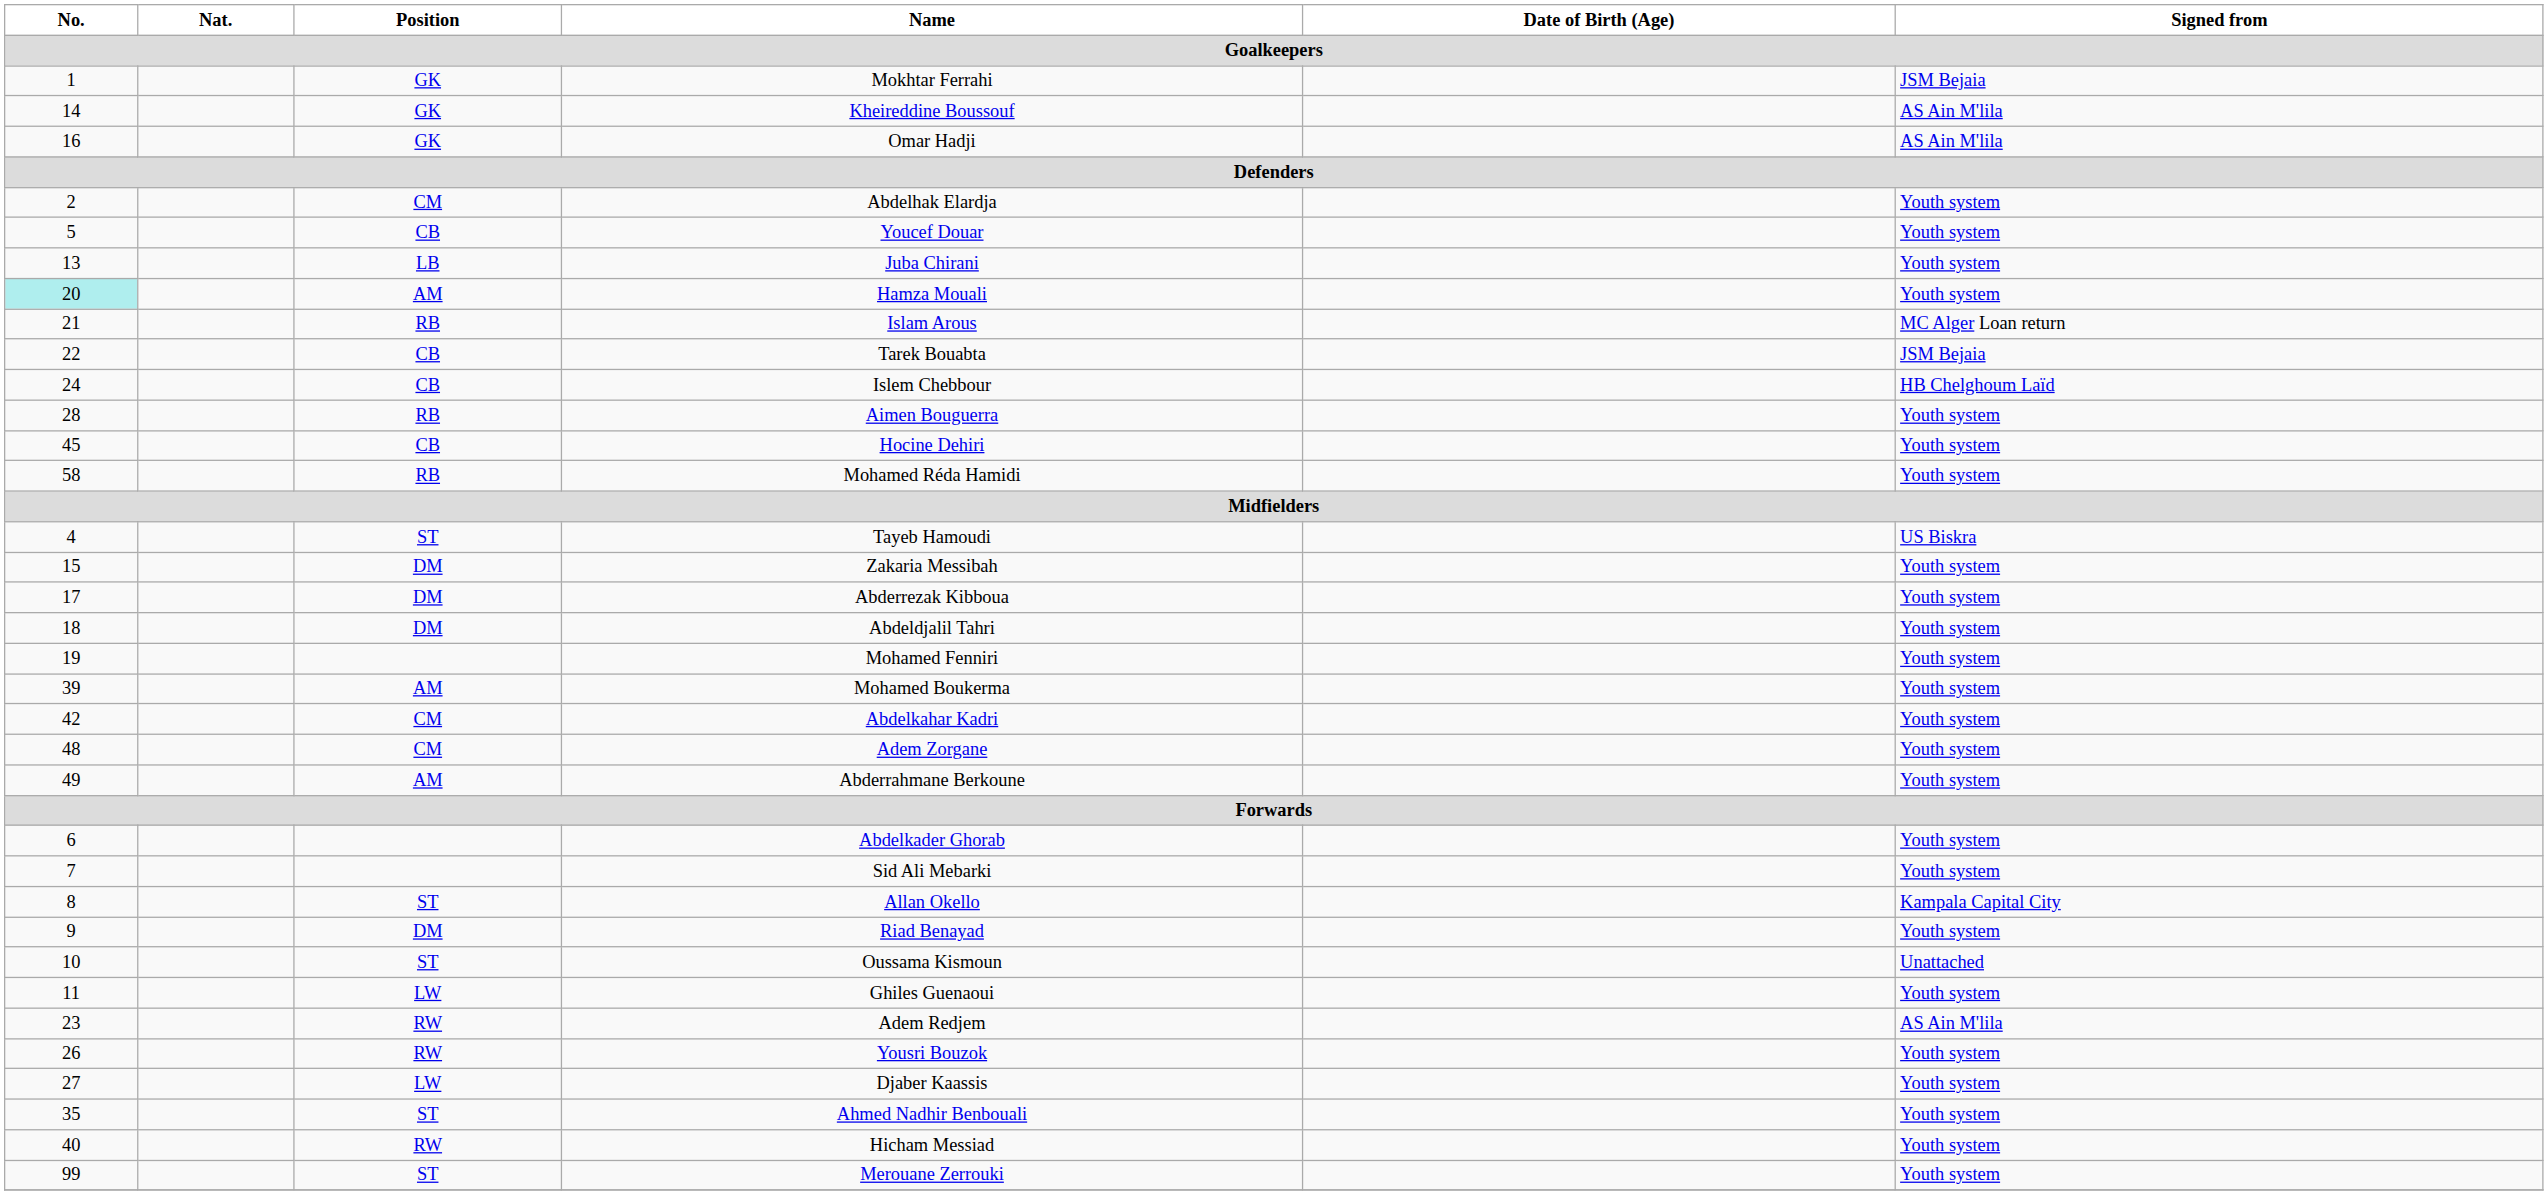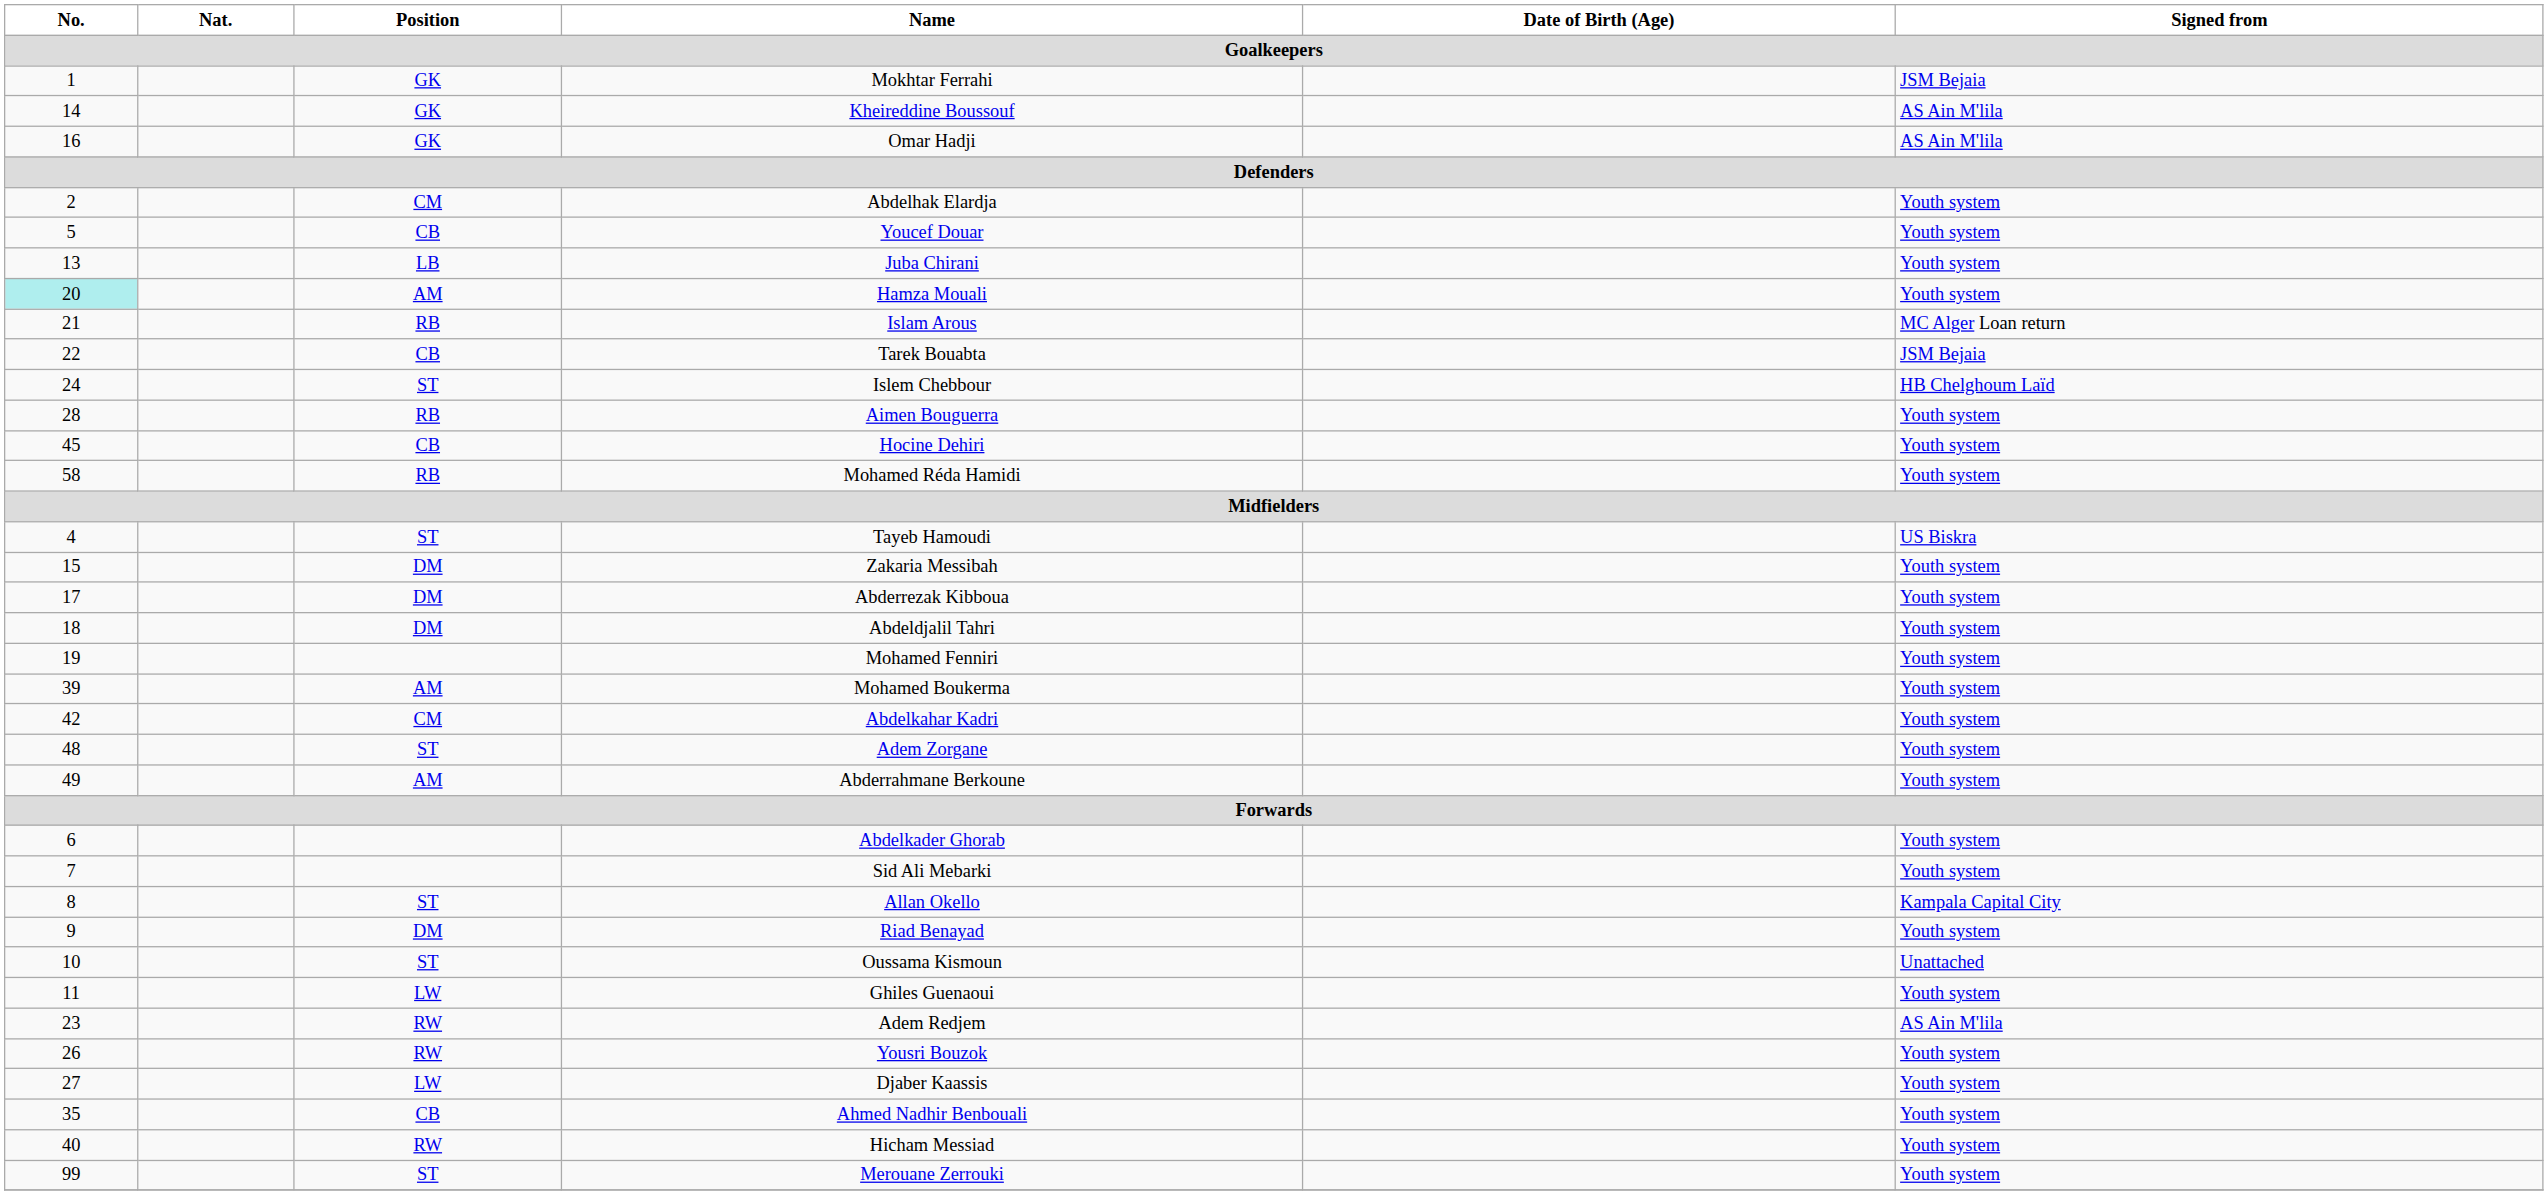Islem Chebbour | Position: CB -> ST
Adem Zorgane | Position: CM -> ST
Ahmed Nadhir Benbouali | Position: ST -> CB
